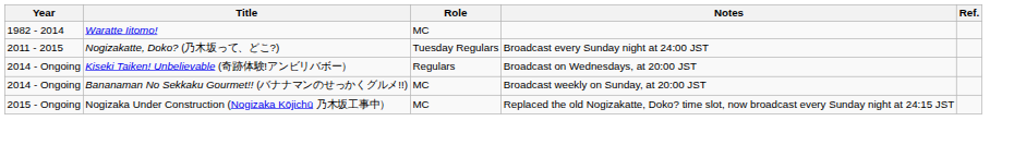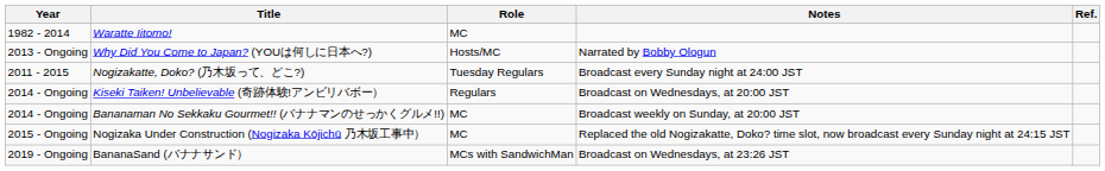+ row: 2013 - Ongoing | Why Did You Come to Japan? (YOUは何しに日本へ?) | Hosts/MC | Narrated by Bobby Ologun
+ row: 2019 - Ongoing | BananaSand (バナナサンド） | MCs with SandwichMan | Broadcast on Wednesdays, at 23:26 JST
